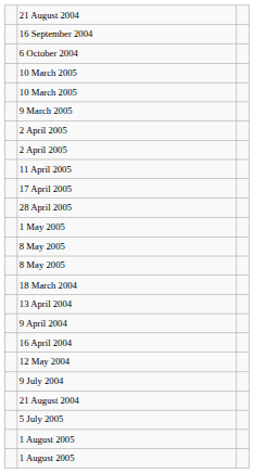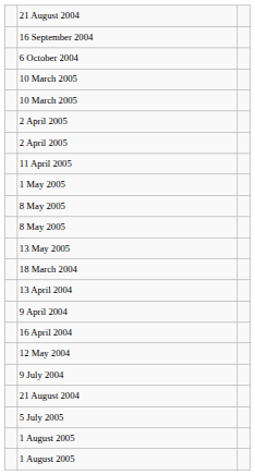- row: 9 March 2005
- row: 17 April 2005
- row: 28 April 2005
+ row: 13 May 2005
